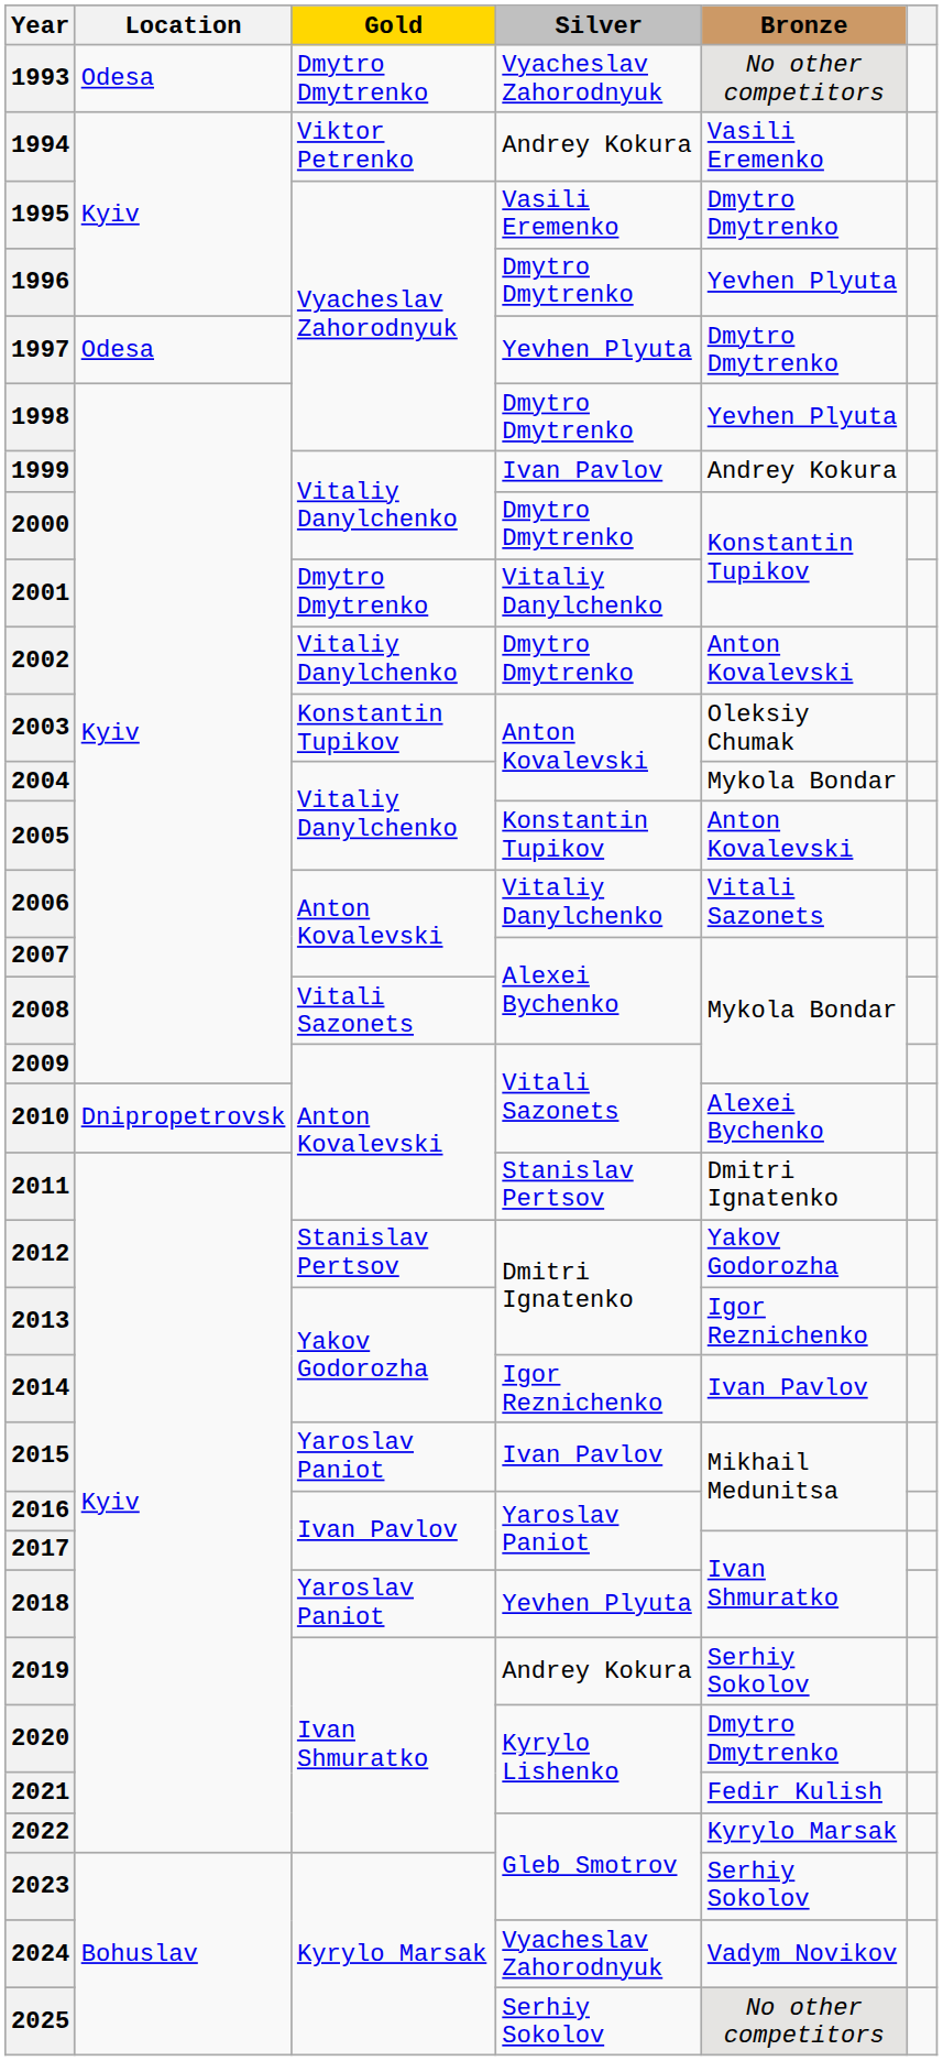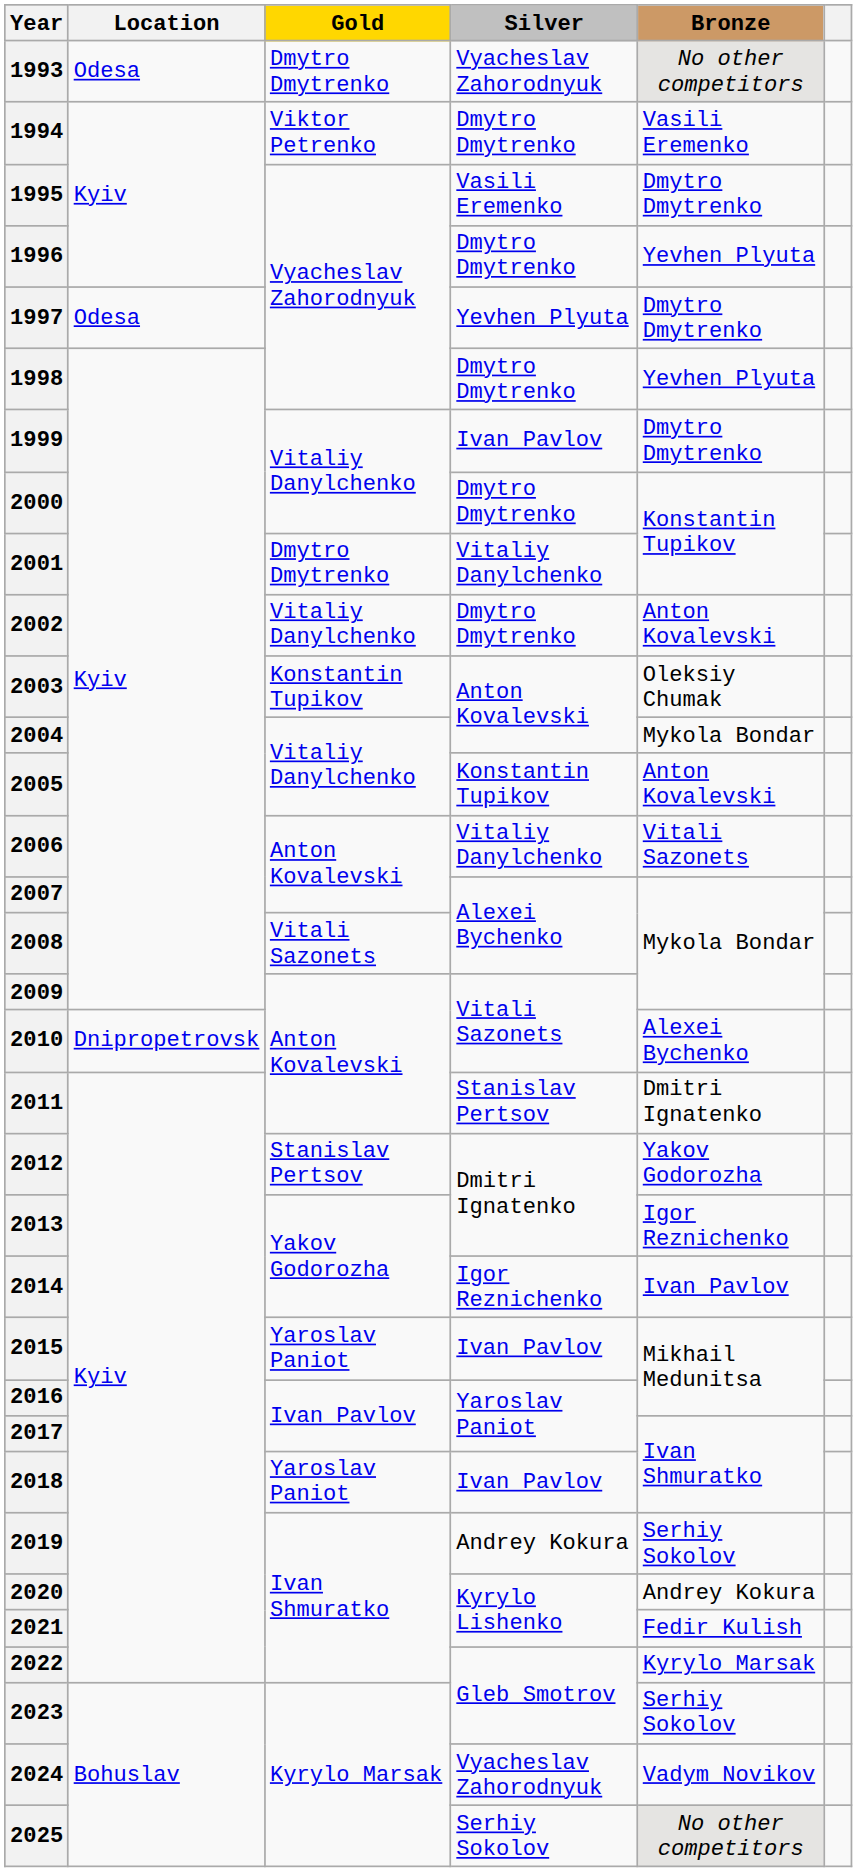1994 | Silver: Andrey Kokura -> Dmytro Dmytrenko
1999 | Bronze: Andrey Kokura -> Dmytro Dmytrenko
2018 | Silver: Yevhen Plyuta -> Ivan Pavlov
2020 | Bronze: Dmytro Dmytrenko -> Andrey Kokura
